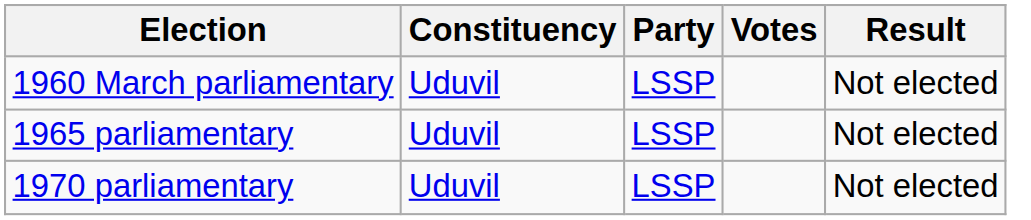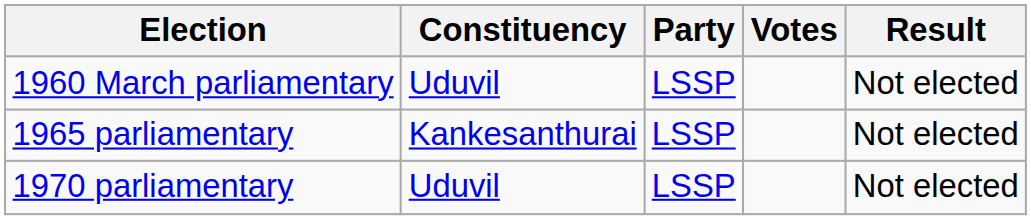1965 parliamentary | Constituency: Uduvil -> Kankesanthurai
